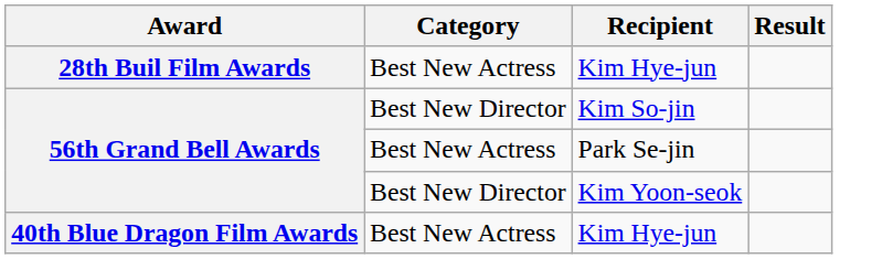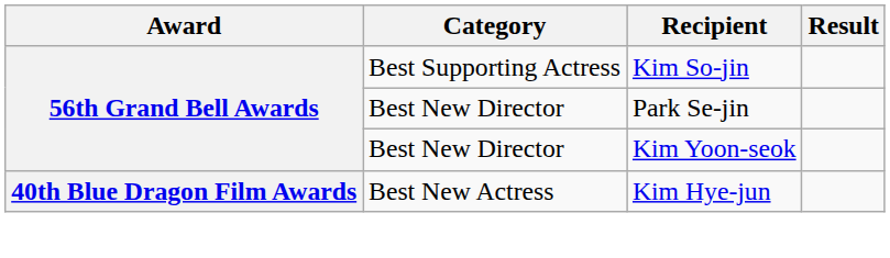- row: 28th Buil Film Awards | Best New Actress | Kim Hye-jun
Kim So-jin | Category: Best New Director -> Best Supporting Actress
Park Se-jin | Category: Best New Actress -> Best New Director
